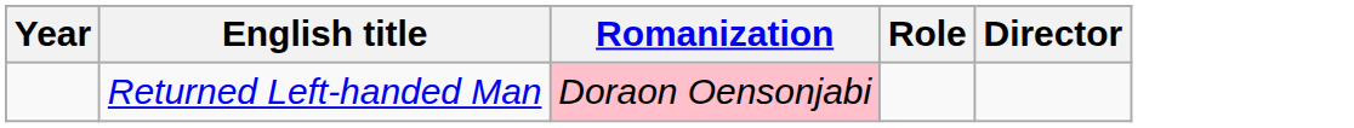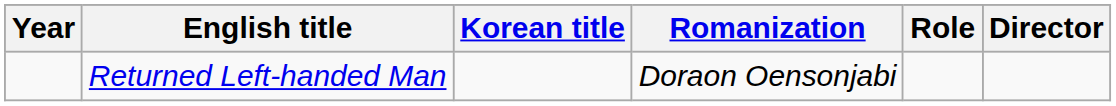+ column: Korean title
Returned Left-handed Man | Romanization: pink background -> no background
